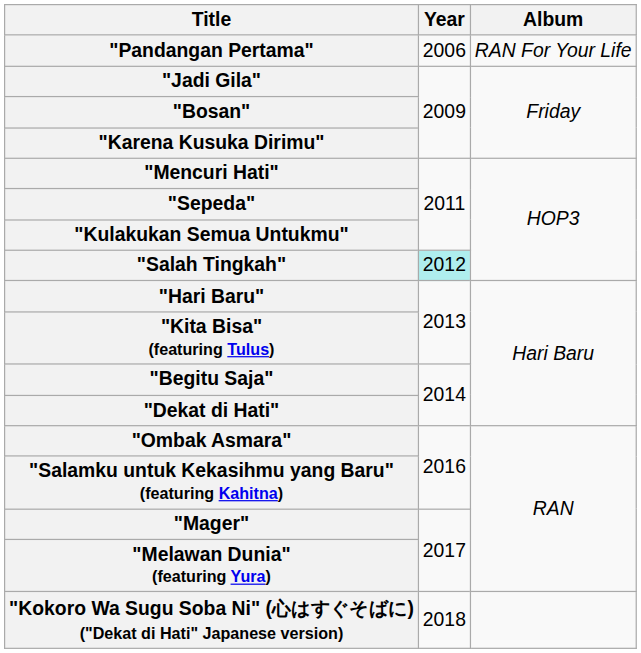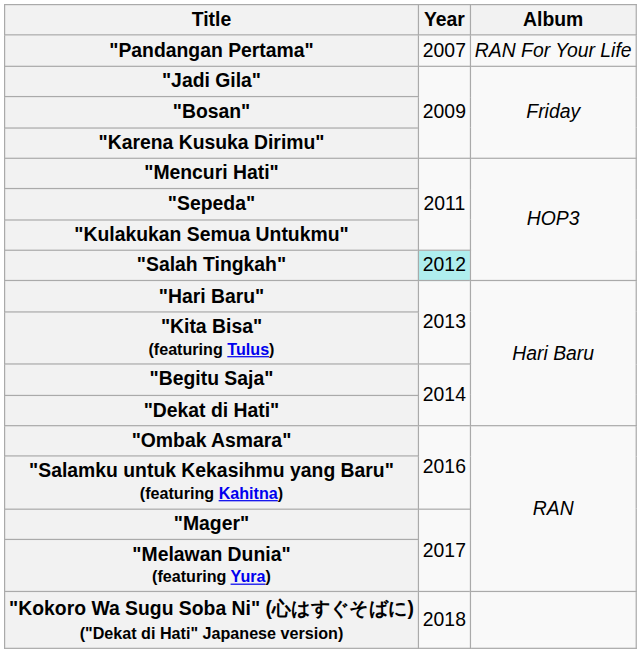"Pandangan Pertama" | Year: 2006 -> 2007
